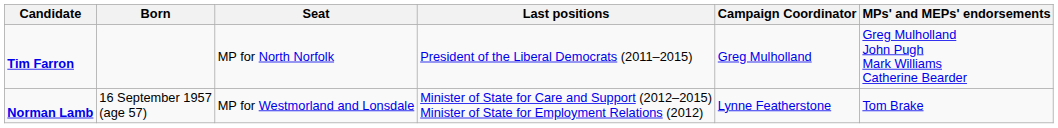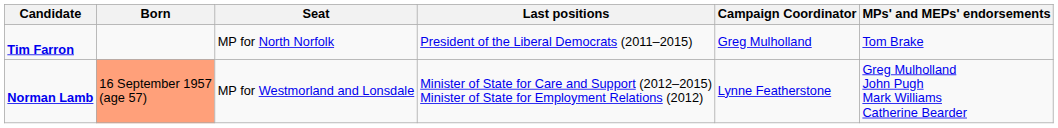Tim Farron | MPs' and MEPs' endorsements: Greg Mulholland John Pugh Mark Williams Catherine Bearder -> Tom Brake
Norman Lamb | Born: no background -> lightsalmon background
Norman Lamb | MPs' and MEPs' endorsements: Tom Brake -> Greg Mulholland John Pugh Mark Williams Catherine Bearder
